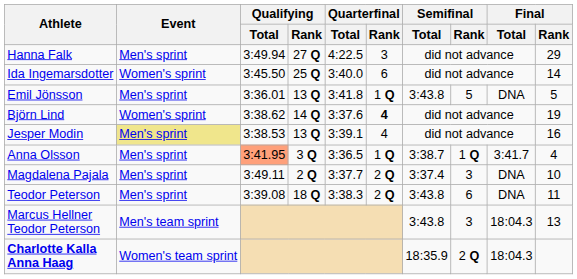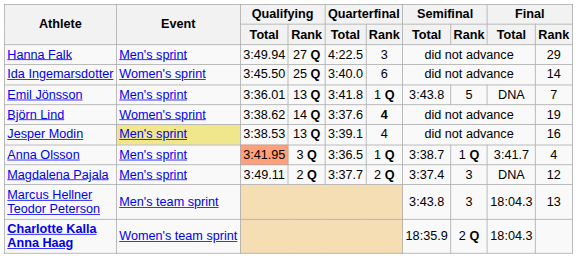Emil Jönsson | Final / Rank: 5 -> 7
Magdalena Pajala | Final / Rank: 10 -> 12
- row: Teodor Peterson | Men's sprint | 3:39.08 | 18 Q | 3:38.3 | 2 Q | 3:43.8 | 6 | DNA | 11
